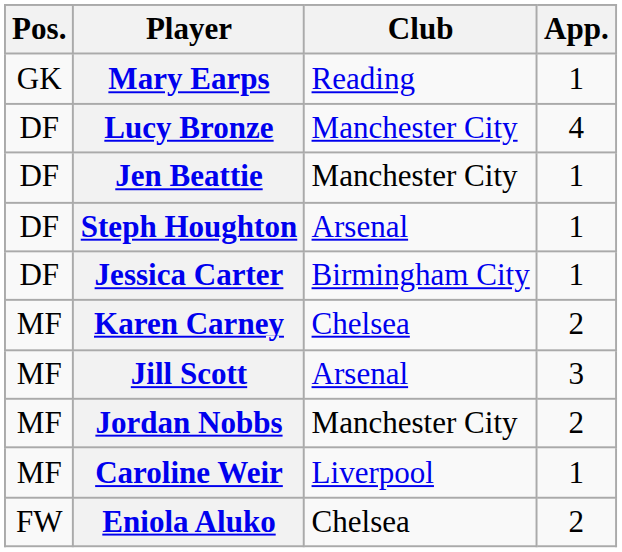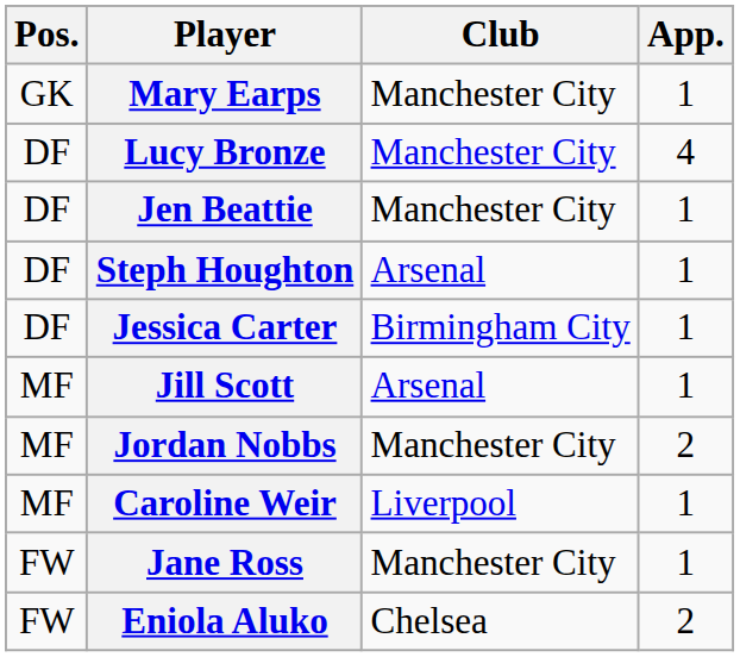Mary Earps | Club: Reading -> Manchester City
- row: MF | Karen Carney | Chelsea | 2
Jill Scott | App.: 3 -> 1
+ row: FW | Jane Ross | Manchester City | 1
